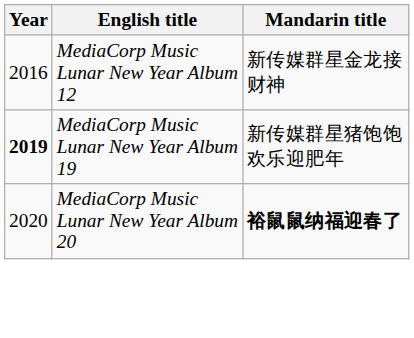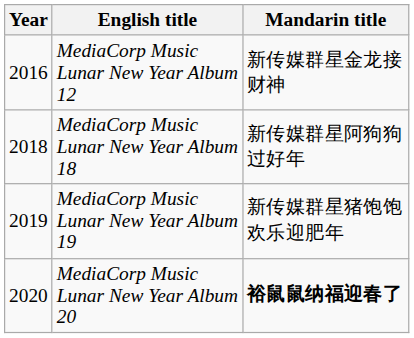+ row: 2018 | MediaCorp Music Lunar New Year Album 18 | 新传媒群星阿狗狗过好年
MediaCorp Music Lunar New Year Album 19 | Year: bold -> normal
